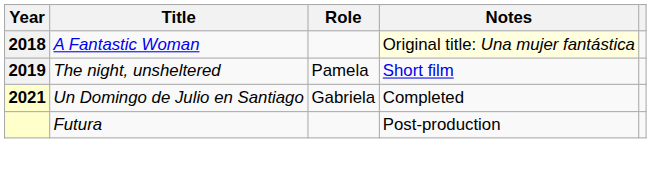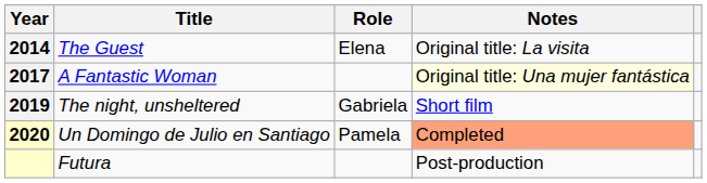+ row: 2014 | The Guest | Elena | Original title: La visita
A Fantastic Woman | Year: 2018 -> 2017
The night, unsheltered | Role: Pamela -> Gabriela
Un Domingo de Julio en Santiago | Year: 2021 -> 2020
Un Domingo de Julio en Santiago | Role: Gabriela -> Pamela
Un Domingo de Julio en Santiago | Notes: no background -> lightsalmon background
